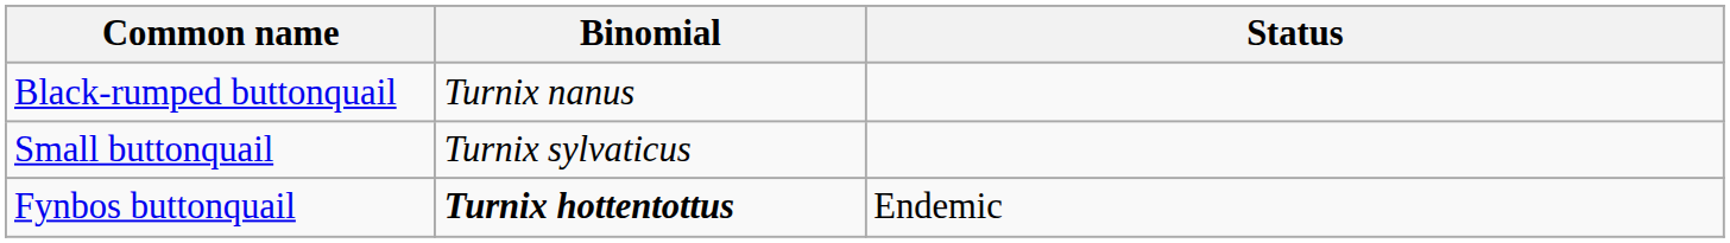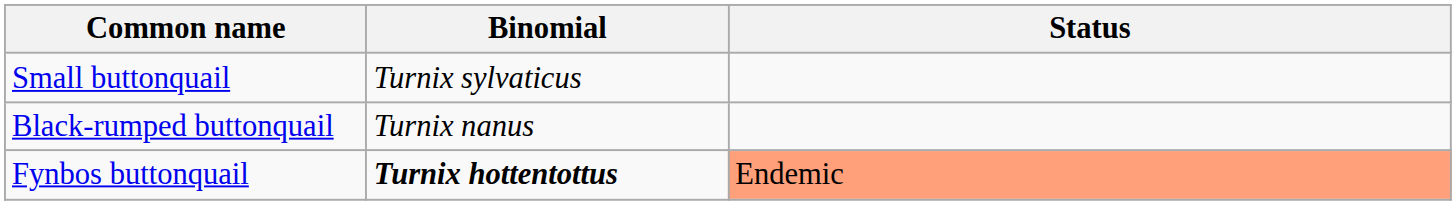rows swapped: Small buttonquail <-> Black-rumped buttonquail
Fynbos buttonquail | Status: no background -> lightsalmon background
